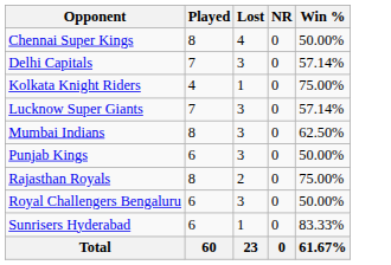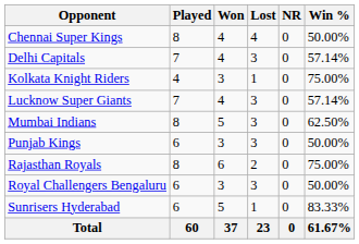+ column: Won | 4 | 4 | 3 | 4 | 5 | 3 | 6 | 3 | 5 | 37
